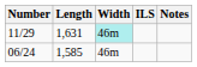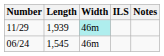11/29 | Length: 1,631 -> 1,939
06/24 | Length: 1,585 -> 1,545
